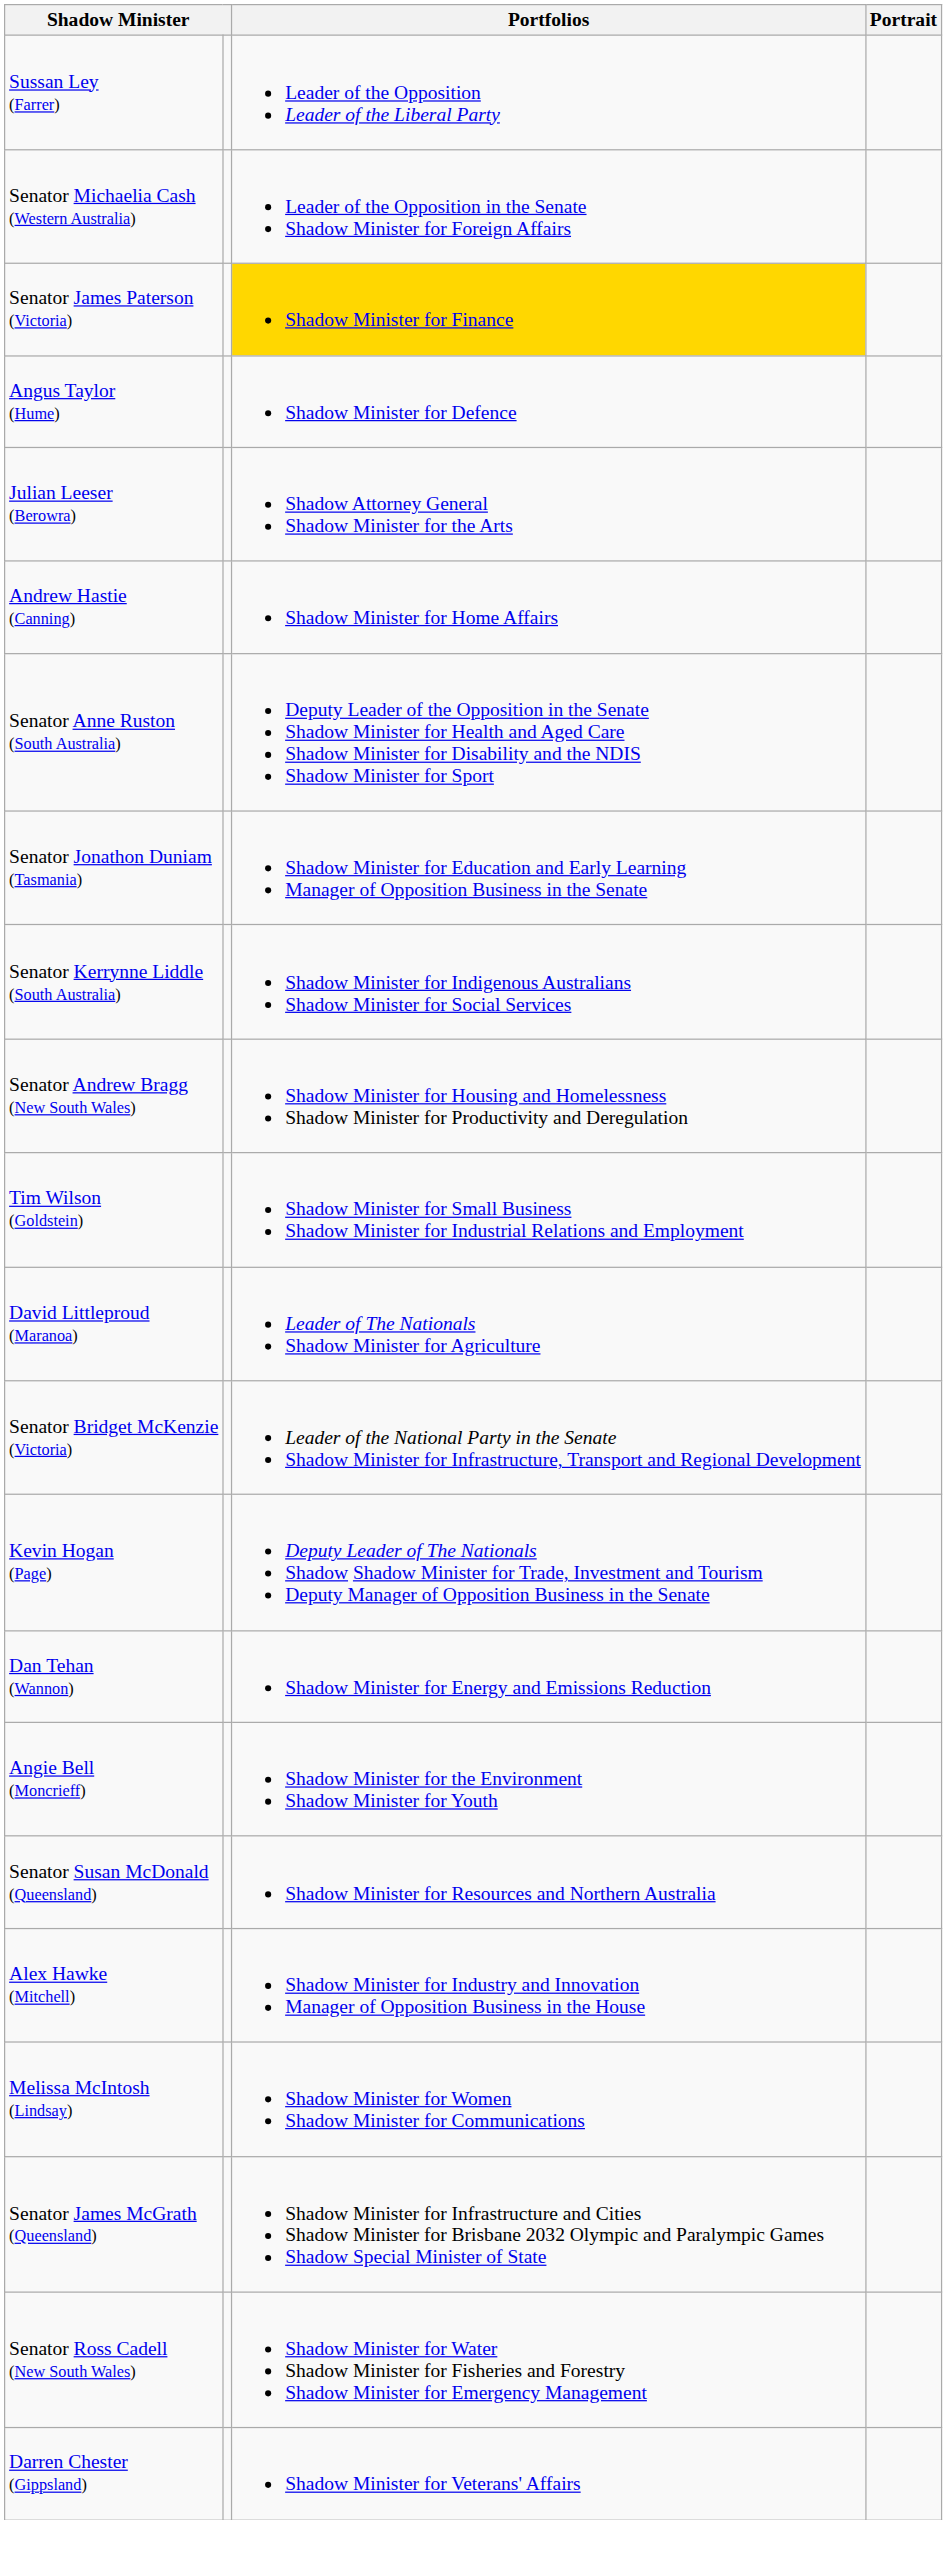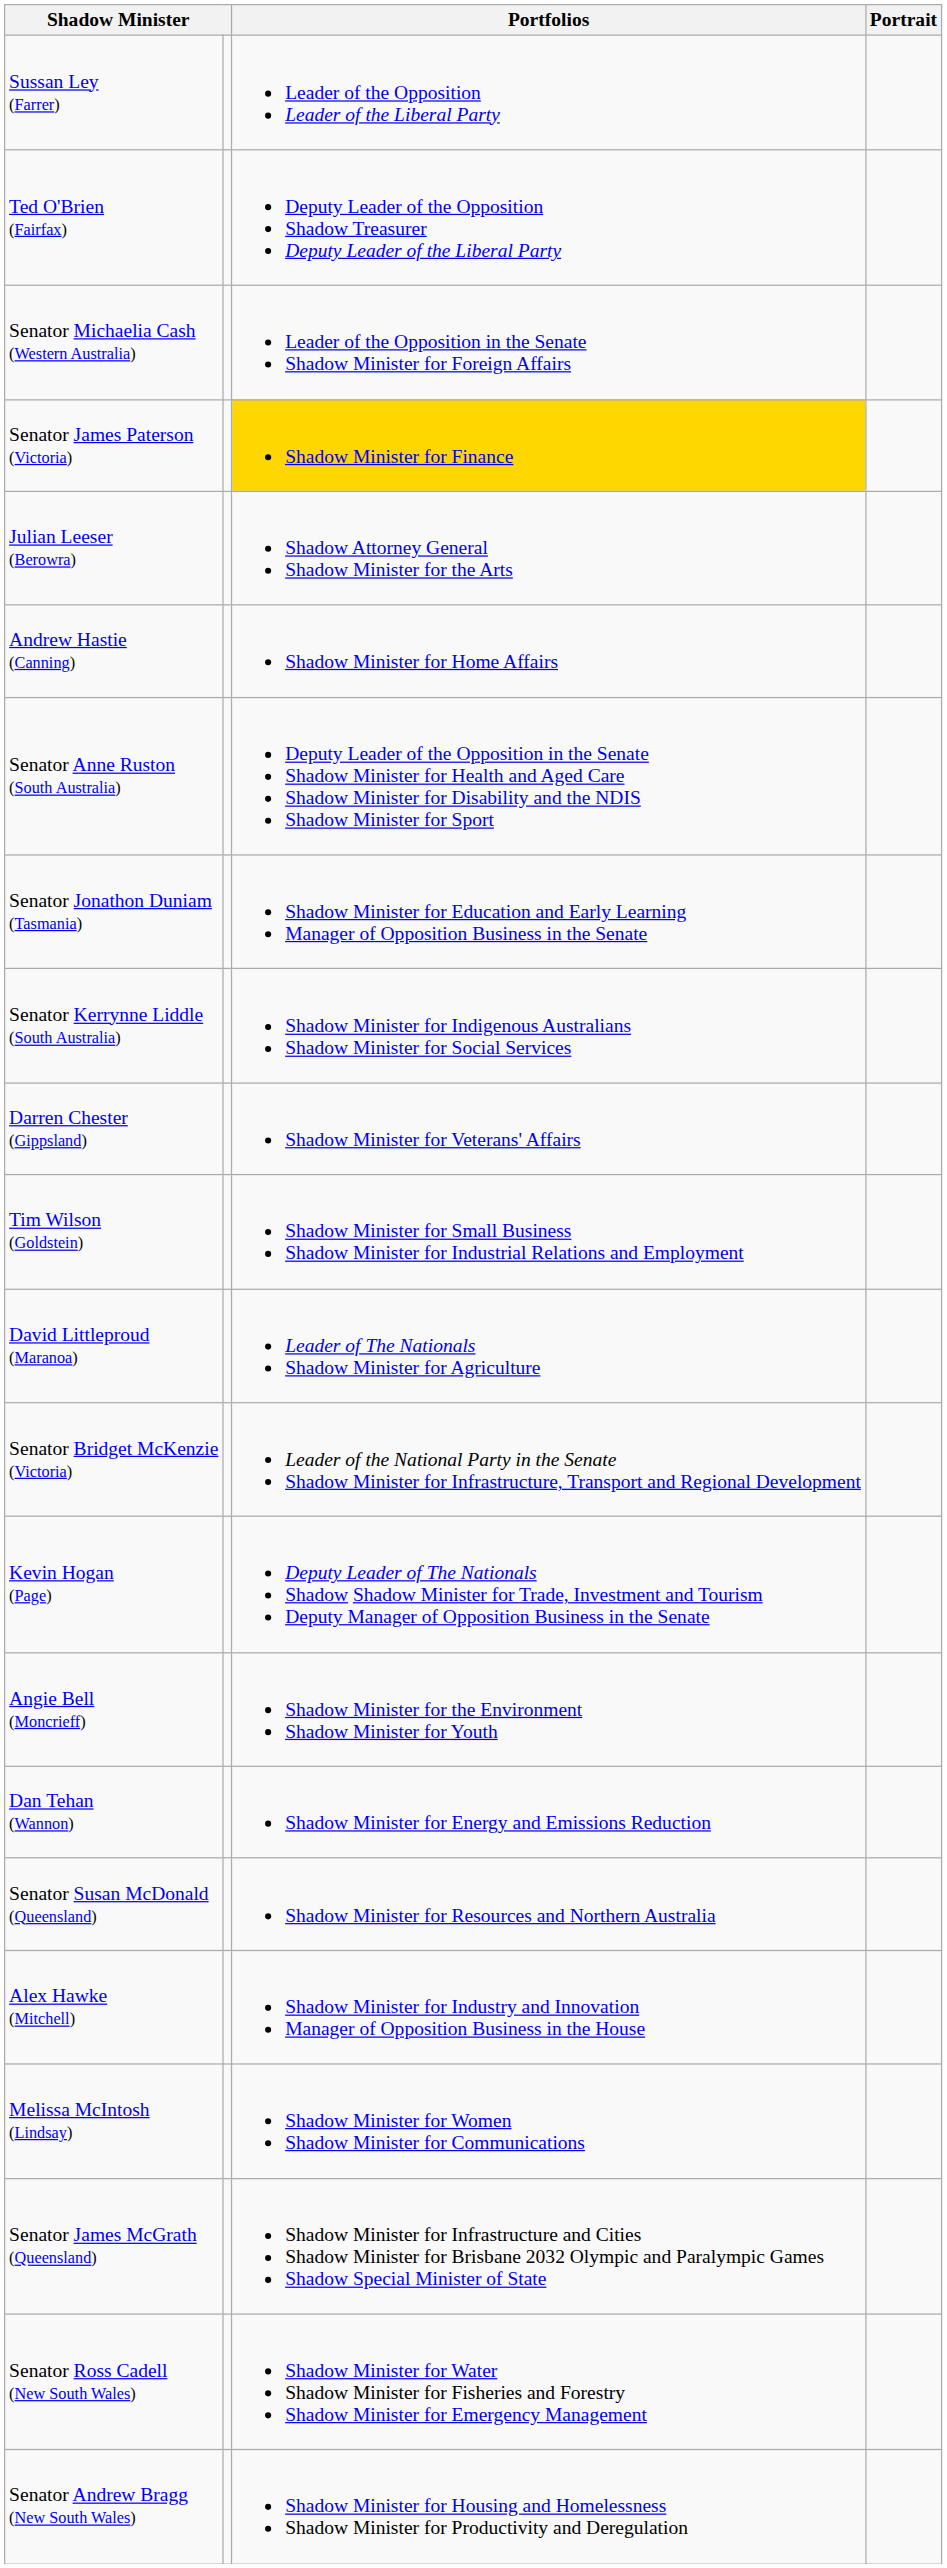+ row: Ted O'Brien (Fairfax) | Deputy Leader of the Opposition Shadow Treasurer Deputy Leader of the Liberal Party
- row: Angus Taylor (Hume) | Shadow Minister for Defence
rows swapped: Senator Andrew Bragg (New South Wales) <-> Darren Chester (Gippsland)
rows swapped: Dan Tehan (Wannon) <-> Angie Bell (Moncrieff)
